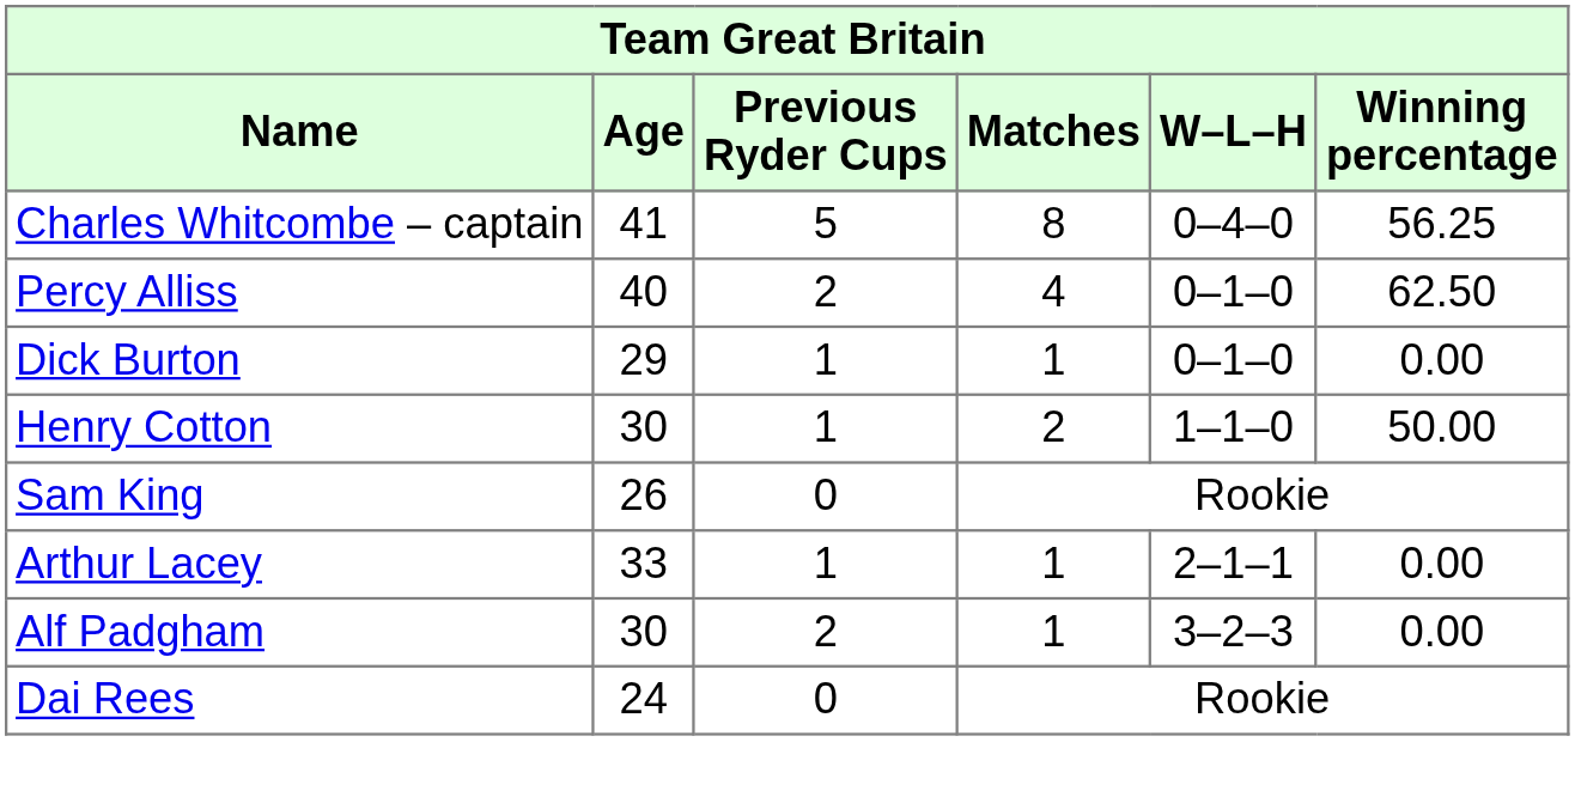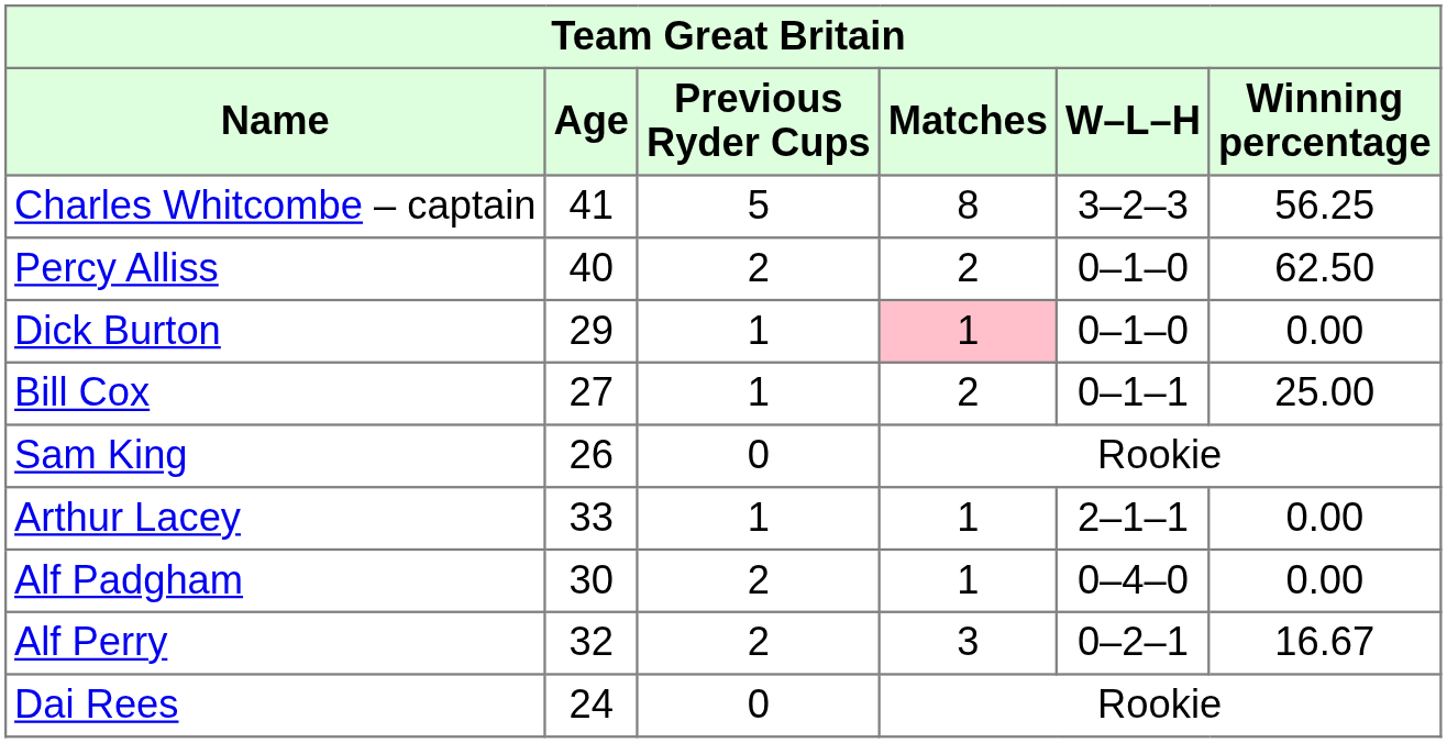Charles Whitcombe – captain | W–L–H: 0–4–0 -> 3–2–3
Percy Alliss | Matches: 4 -> 2
Dick Burton | Matches: no background -> pink background
- row: Henry Cotton | 30 | 1 | 2 | 1–1–0 | 50.00
+ row: Bill Cox | 27 | 1 | 2 | 0–1–1 | 25.00
Alf Padgham | W–L–H: 3–2–3 -> 0–4–0
+ row: Alf Perry | 32 | 2 | 3 | 0–2–1 | 16.67
